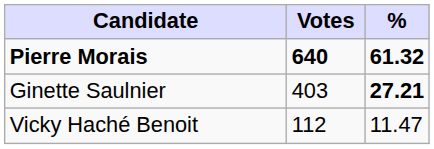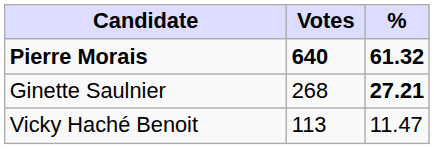Ginette Saulnier | Votes: 403 -> 268
Vicky Haché Benoit | Votes: 112 -> 113
